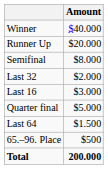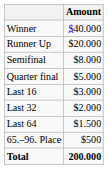rows swapped: Quarter final <-> Last 32
